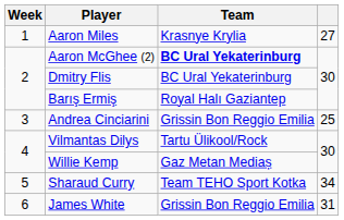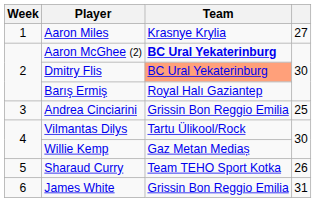Dmitry Flis | Team: no background -> lightsalmon background
Sharaud Curry | column 4: 34 -> 26
